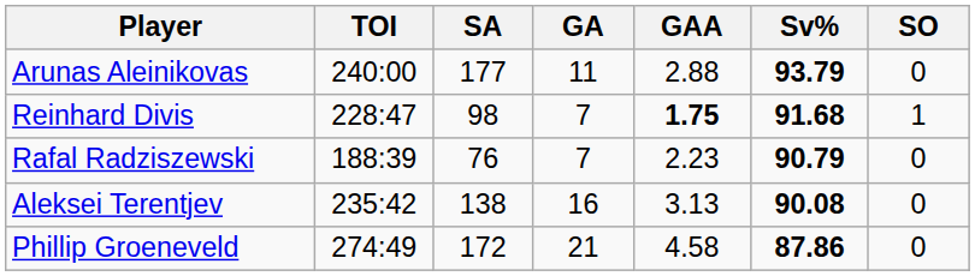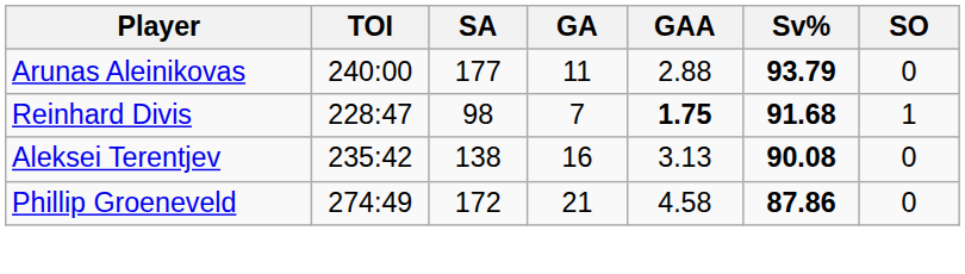- row: Rafal Radziszewski | 188:39 | 76 | 7 | 2.23 | 90.79 | 0
